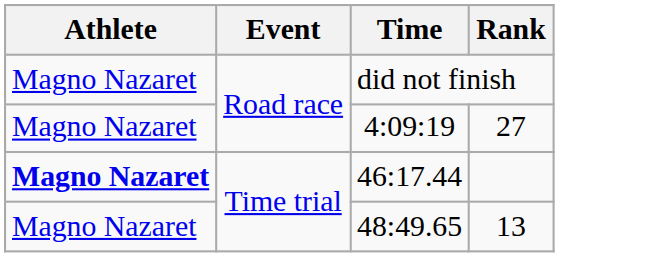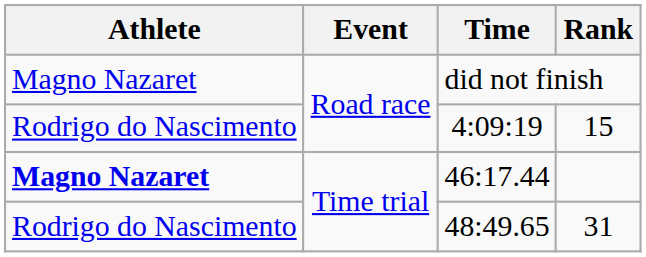4:09:19 | Athlete: Magno Nazaret -> Rodrigo do Nascimento
4:09:19 | Rank: 27 -> 15
48:49.65 | Athlete: Magno Nazaret -> Rodrigo do Nascimento
48:49.65 | Rank: 13 -> 31
